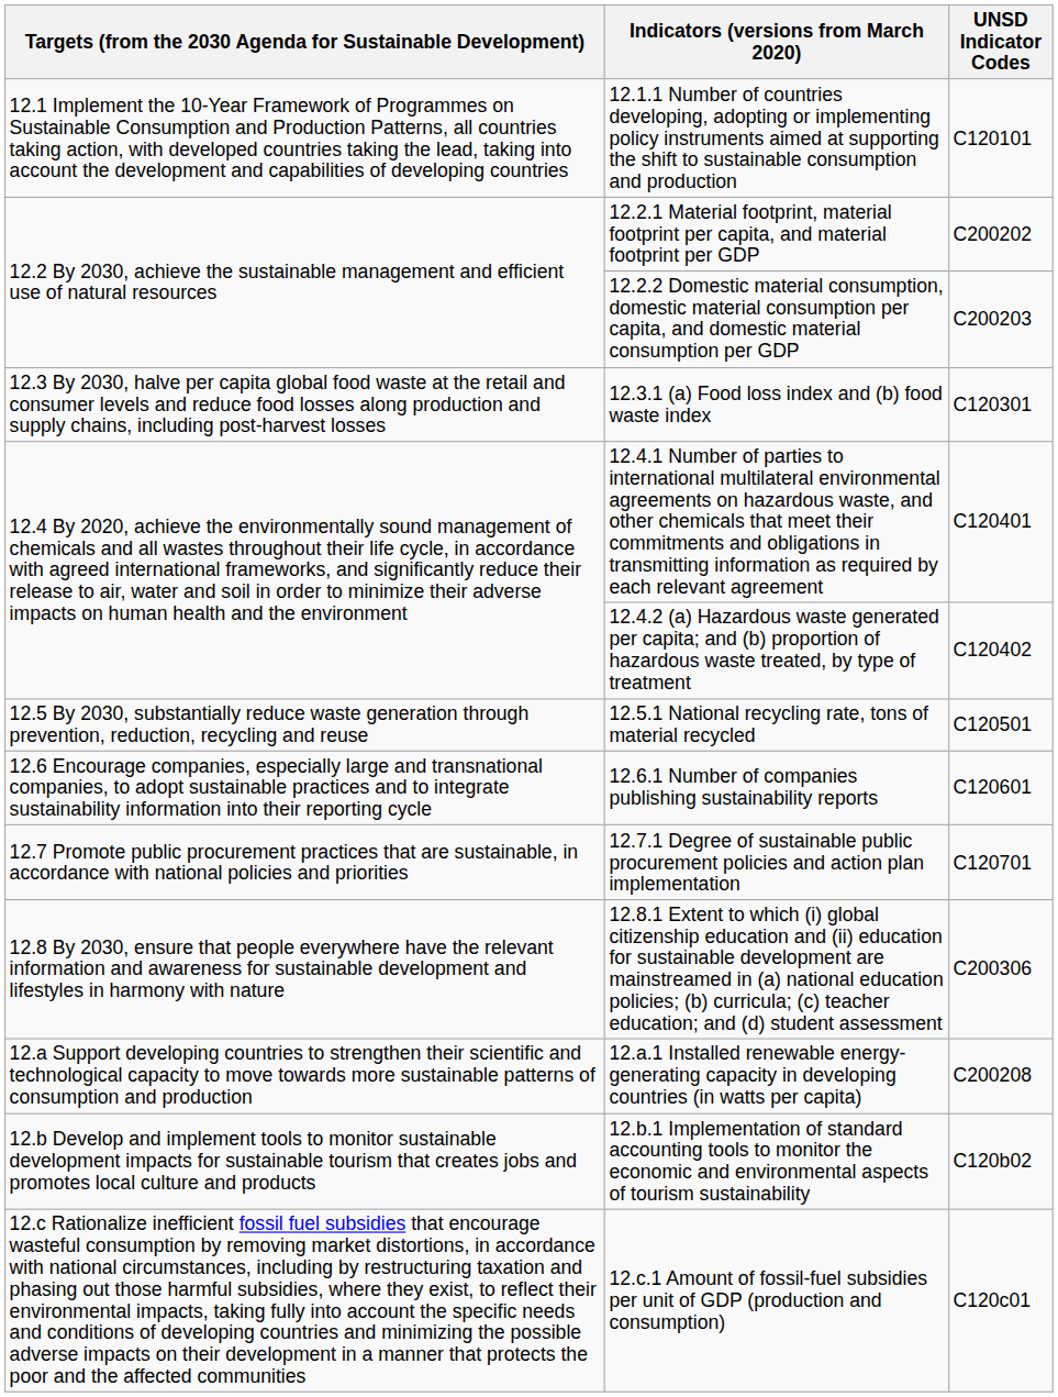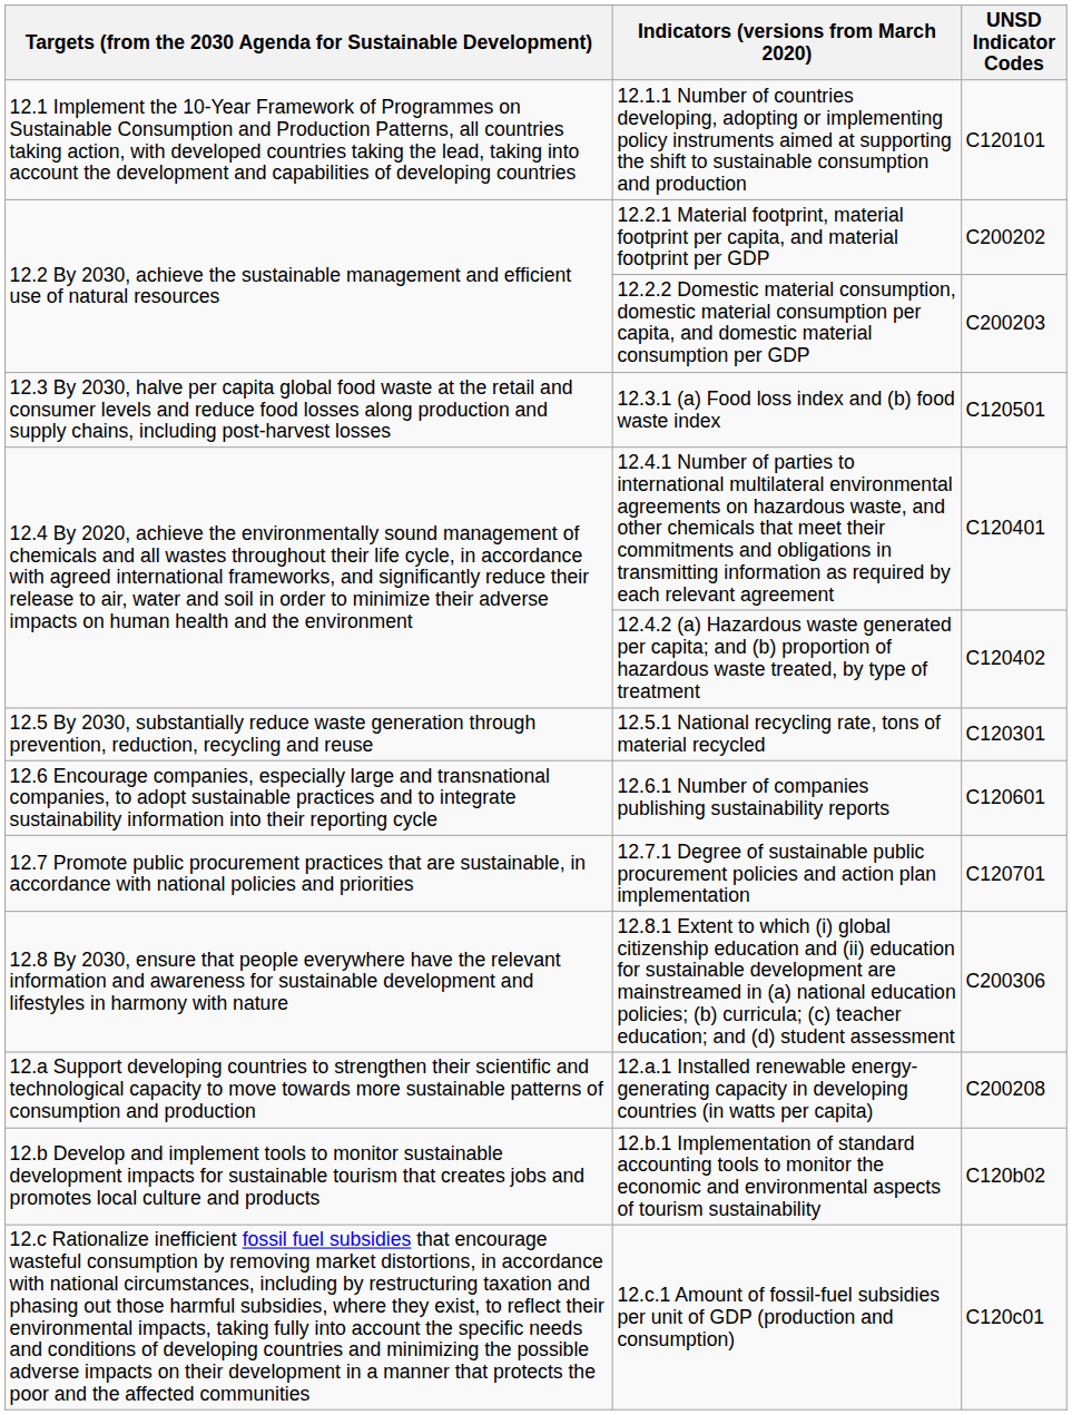12.3.1 (a) Food loss index and (b) food waste index | UNSD Indicator Codes: C120301 -> C120501
12.5.1 National recycling rate, tons of material recycled | UNSD Indicator Codes: C120501 -> C120301
